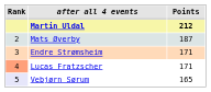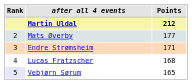Mats Øverby | Points: 187 -> 177
Lucas Fratzscher | Rank: lightsalmon background -> no background
Lucas Fratzscher | Points: 171 -> 168
